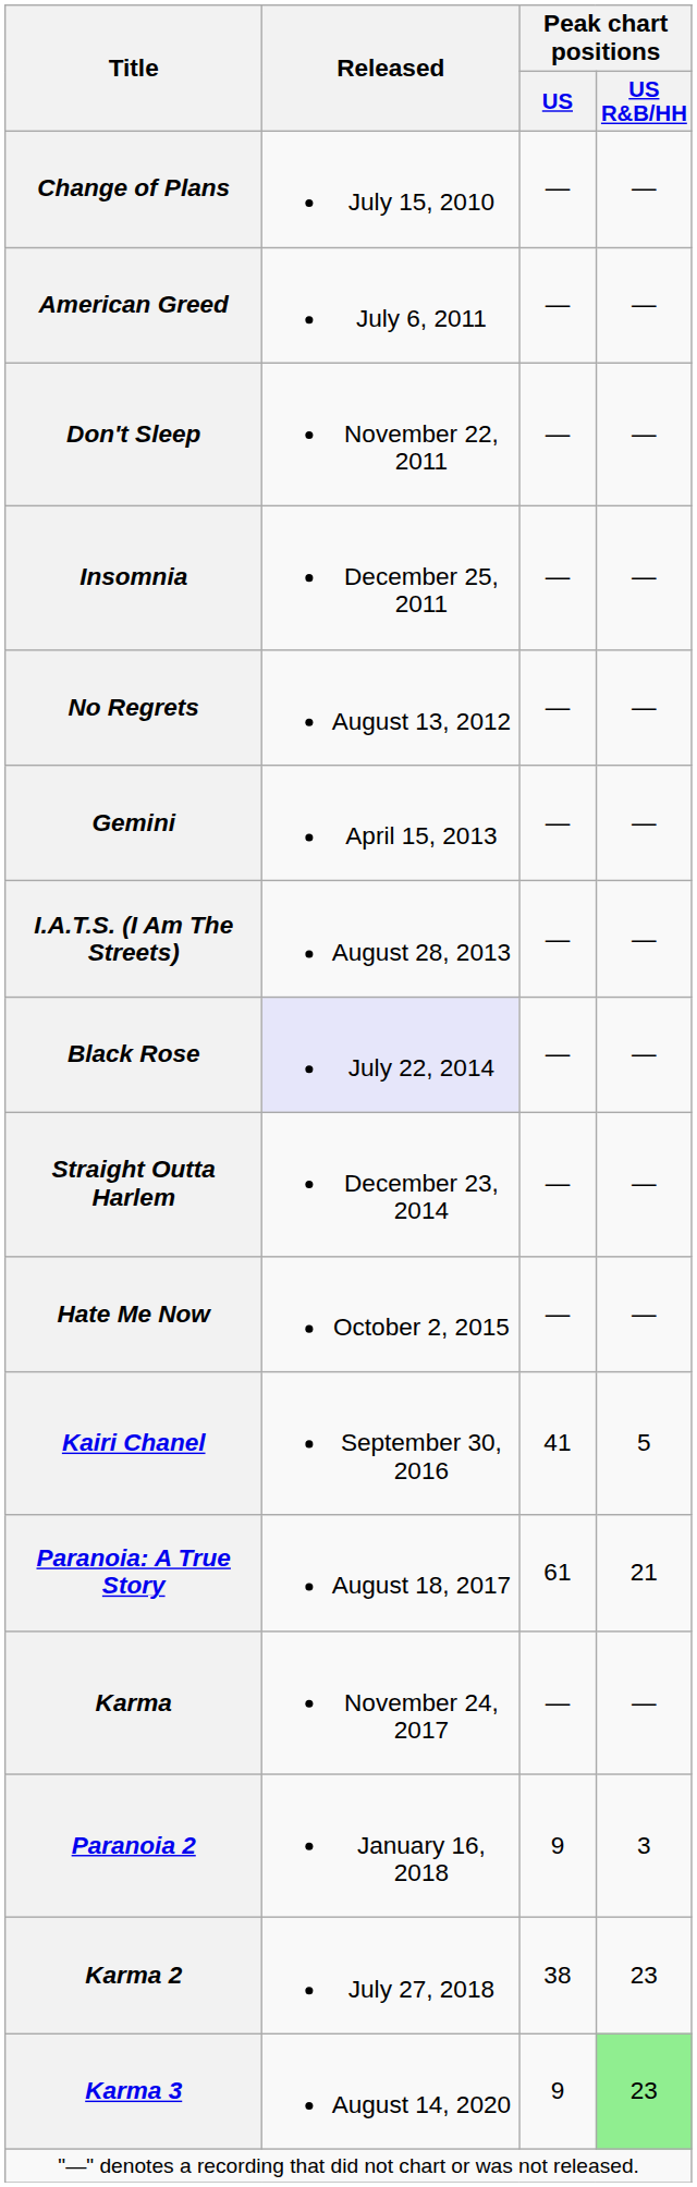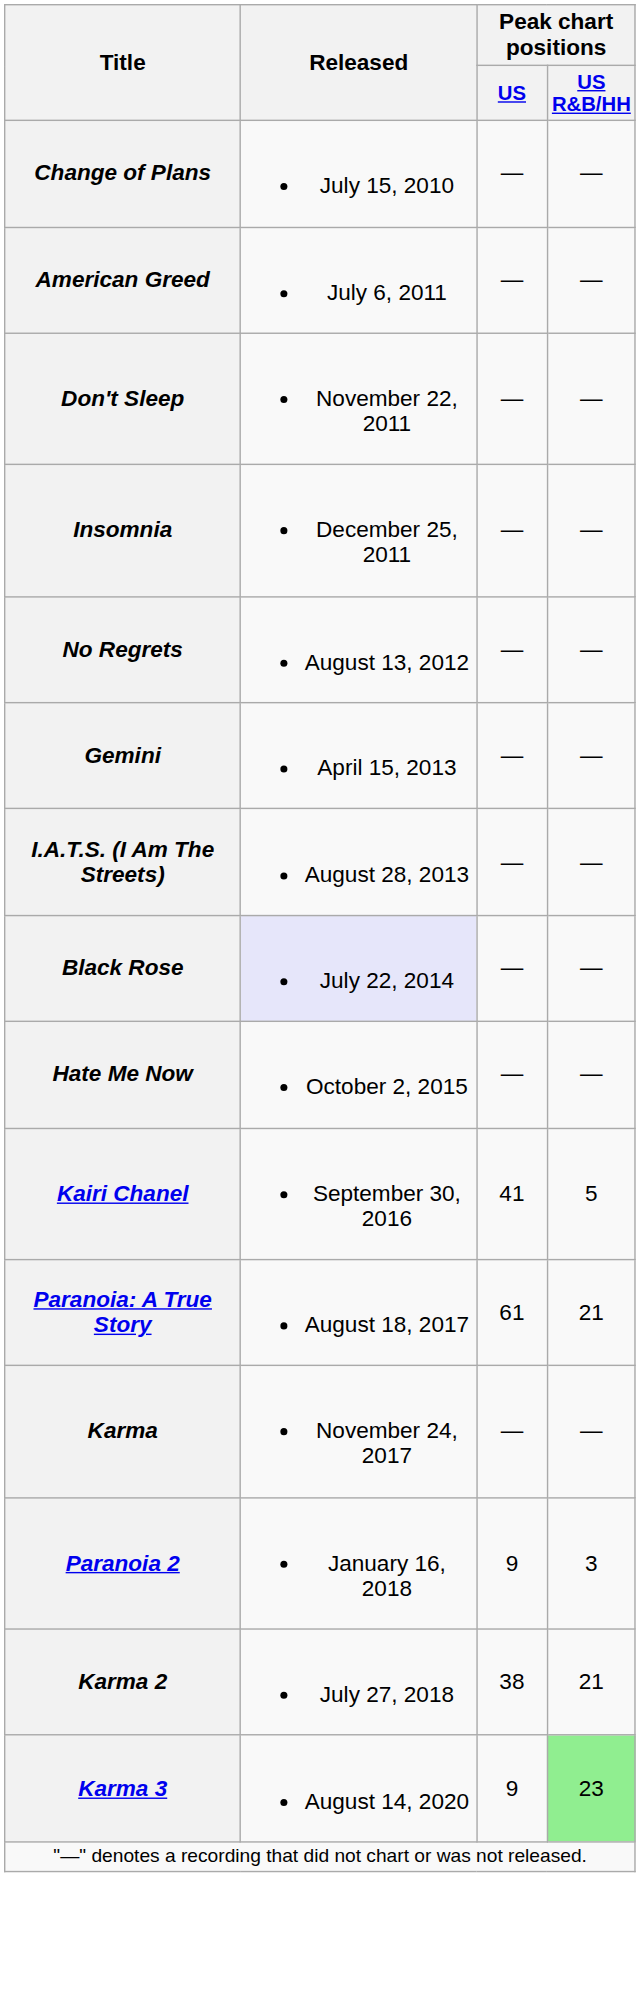- row: Straight Outta Harlem | December 23, 2014 | — | —
Karma 2 | Peak chart positions / US R&B/HH: 23 -> 21
